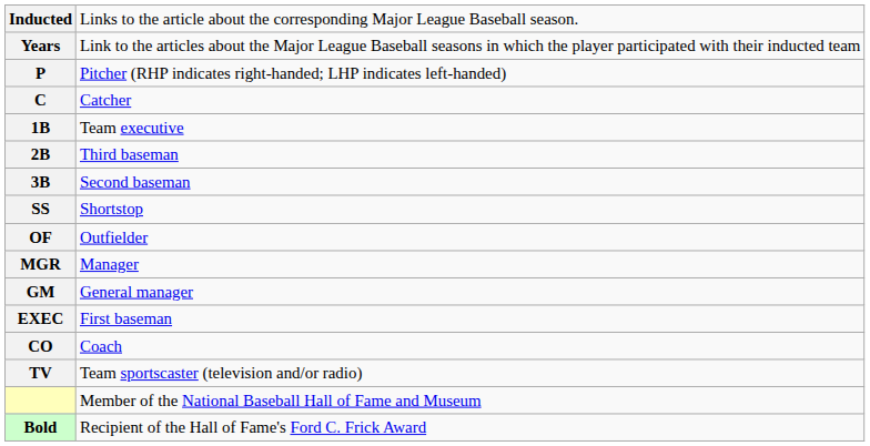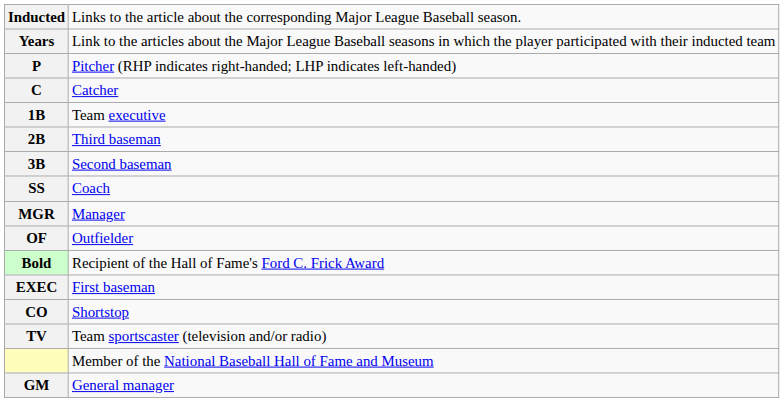SS | column 2: Shortstop -> Coach
rows swapped: OF <-> MGR
rows swapped: GM <-> Bold
CO | column 2: Coach -> Shortstop
